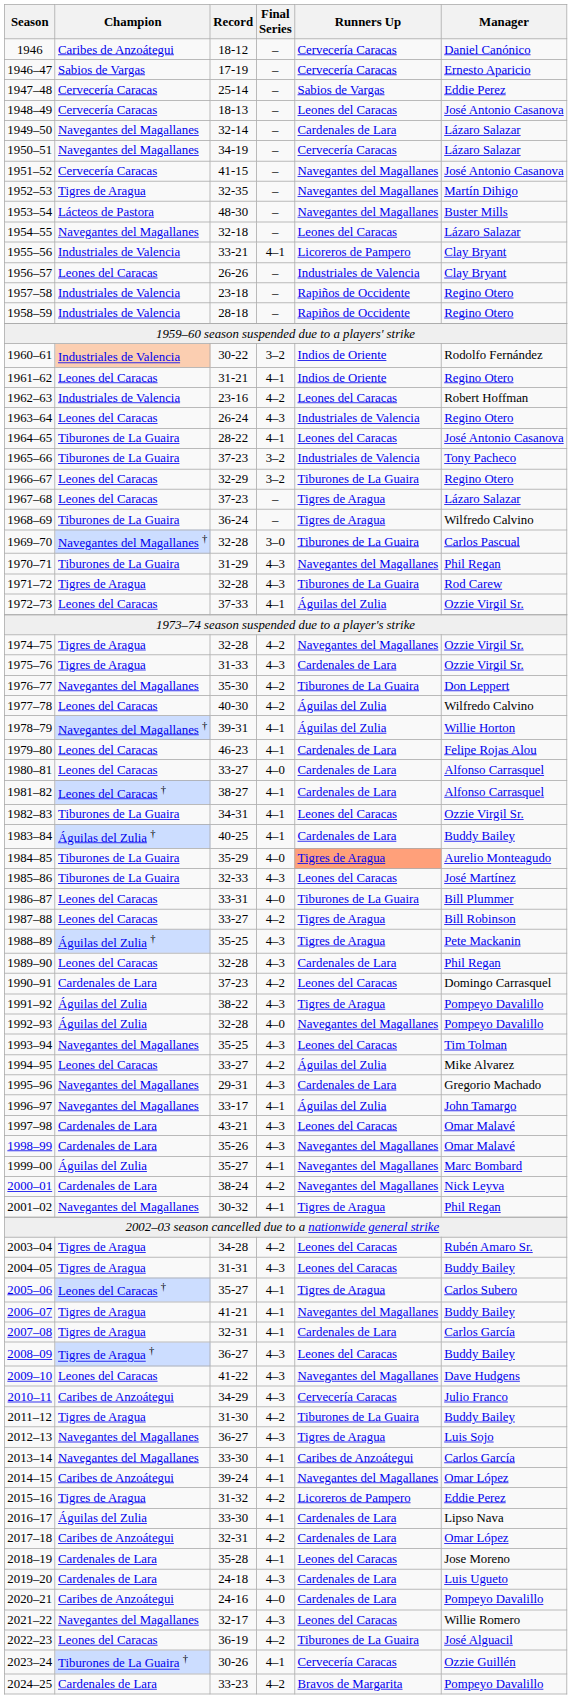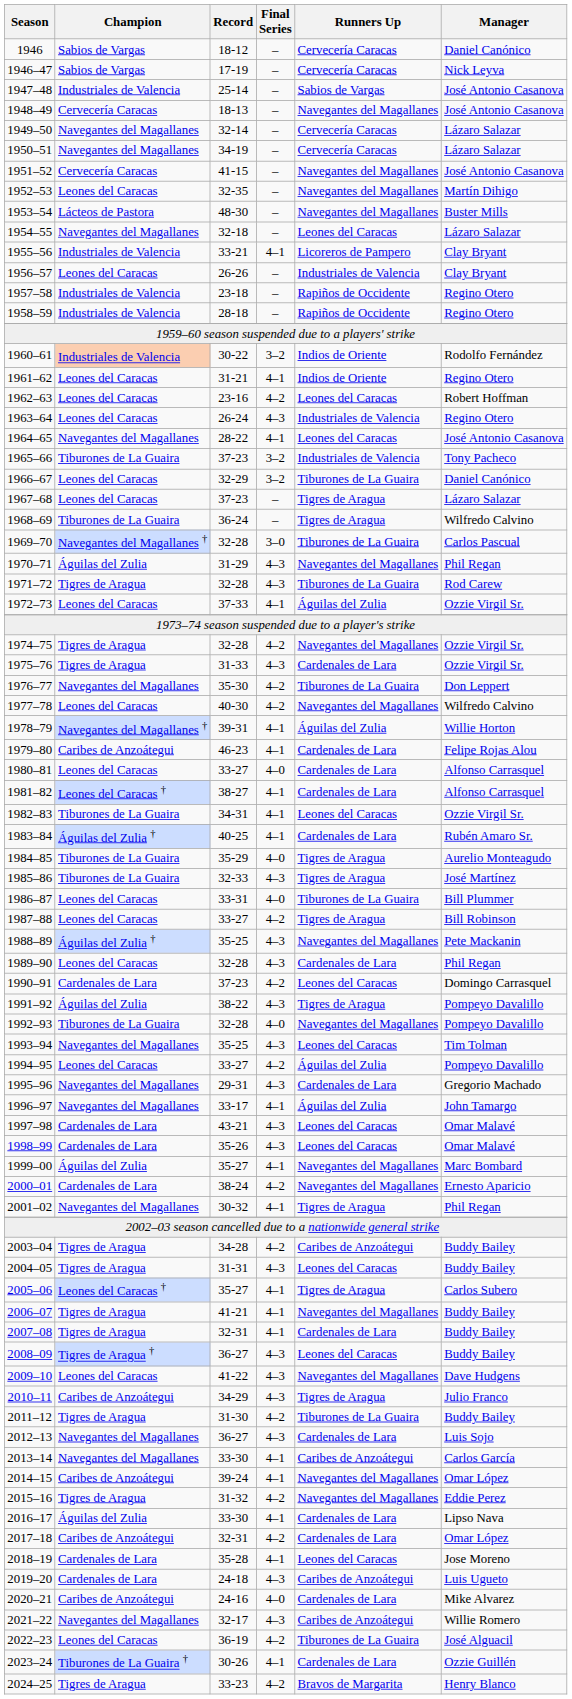1946 | Champion: Caribes de Anzoátegui -> Sabios de Vargas
1946–47 | Manager: Ernesto Aparicio -> Nick Leyva
1947–48 | Champion: Cervecería Caracas -> Industriales de Valencia
1947–48 | Manager: Eddie Perez -> José Antonio Casanova
1948–49 | Runners Up: Leones del Caracas -> Navegantes del Magallanes
1949–50 | Runners Up: Cardenales de Lara -> Cervecería Caracas
1952–53 | Champion: Tigres de Aragua -> Leones del Caracas
1962–63 | Champion: Industriales de Valencia -> Leones del Caracas
1964–65 | Champion: Tiburones de La Guaira -> Navegantes del Magallanes
1966–67 | Manager: Regino Otero -> Daniel Canónico
1970–71 | Champion: Tiburones de La Guaira -> Águilas del Zulia
1977–78 | Runners Up: Águilas del Zulia -> Navegantes del Magallanes
1979–80 | Champion: Leones del Caracas -> Caribes de Anzoátegui
1983–84 | Manager: Buddy Bailey -> Rubén Amaro Sr.
1984–85 | Runners Up: lightsalmon background -> no background
1985–86 | Runners Up: Leones del Caracas -> Tigres de Aragua
1988–89 | Runners Up: Tigres de Aragua -> Navegantes del Magallanes
1992–93 | Champion: Águilas del Zulia -> Tiburones de La Guaira
1994–95 | Manager: Mike Alvarez -> Pompeyo Davalillo
1998–99 | Runners Up: Navegantes del Magallanes -> Leones del Caracas
2000–01 | Manager: Nick Leyva -> Ernesto Aparicio
2003–04 | Runners Up: Leones del Caracas -> Caribes de Anzoátegui
2003–04 | Manager: Rubén Amaro Sr. -> Buddy Bailey
2007–08 | Manager: Carlos García -> Buddy Bailey
2010–11 | Runners Up: Cervecería Caracas -> Tigres de Aragua
2012–13 | Runners Up: Tigres de Aragua -> Cardenales de Lara
2015–16 | Runners Up: Licoreros de Pampero -> Navegantes del Magallanes
2019–20 | Runners Up: Cardenales de Lara -> Caribes de Anzoátegui
2020–21 | Manager: Pompeyo Davalillo -> Mike Alvarez
2021–22 | Runners Up: Leones del Caracas -> Caribes de Anzoátegui
2023–24 | Runners Up: Cervecería Caracas -> Cardenales de Lara
2024–25 | Champion: Cardenales de Lara -> Tigres de Aragua
2024–25 | Manager: Pompeyo Davalillo -> Henry Blanco
